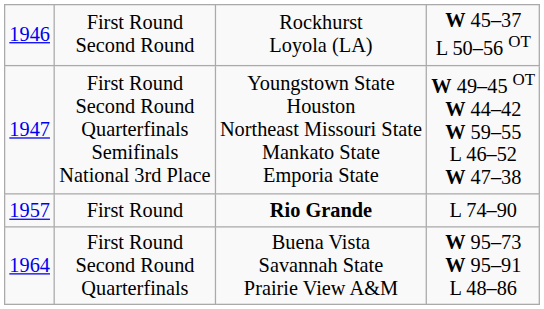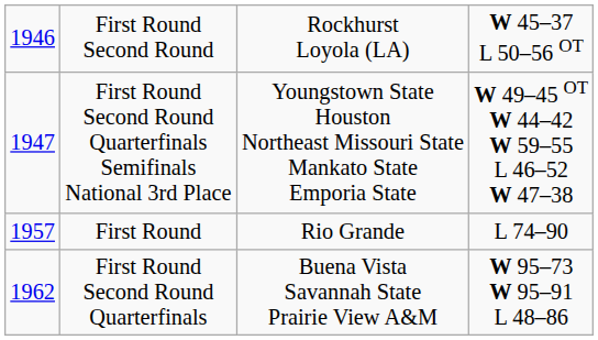First Round | column 3: bold -> normal
First Round Second Round Quarterfinals | column 1: 1964 -> 1962
